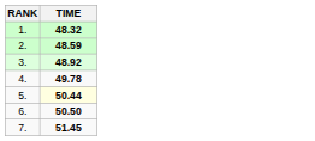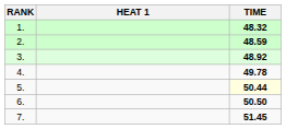+ column: HEAT 1
